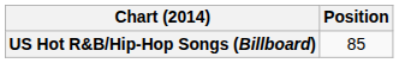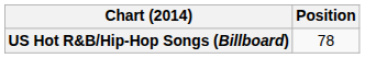US Hot R&B/Hip-Hop Songs (Billboard) | Position: 85 -> 78
